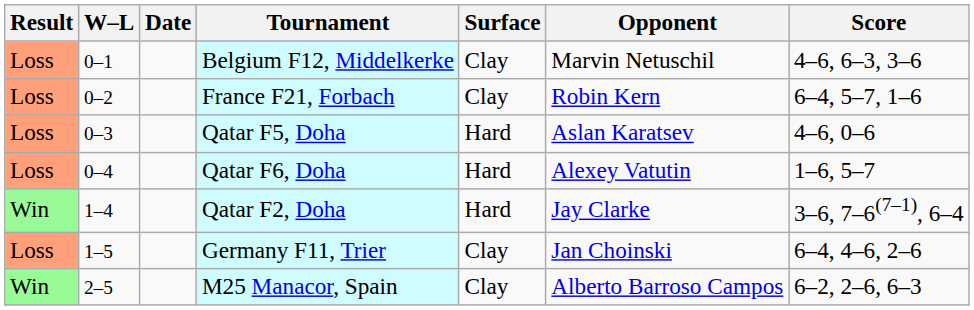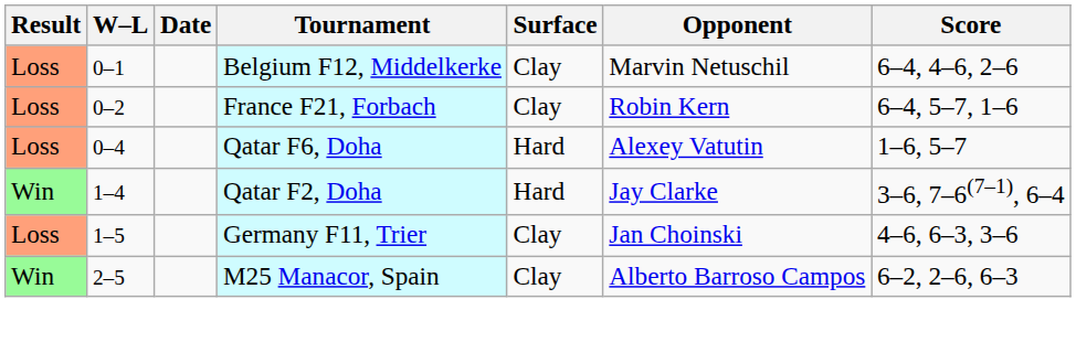Belgium F12, Middelkerke | Score: 4–6, 6–3, 3–6 -> 6–4, 4–6, 2–6
- row: Loss | 0–3 | Qatar F5, Doha | Hard | Aslan Karatsev | 4–6, 0–6
Germany F11, Trier | Score: 6–4, 4–6, 2–6 -> 4–6, 6–3, 3–6
